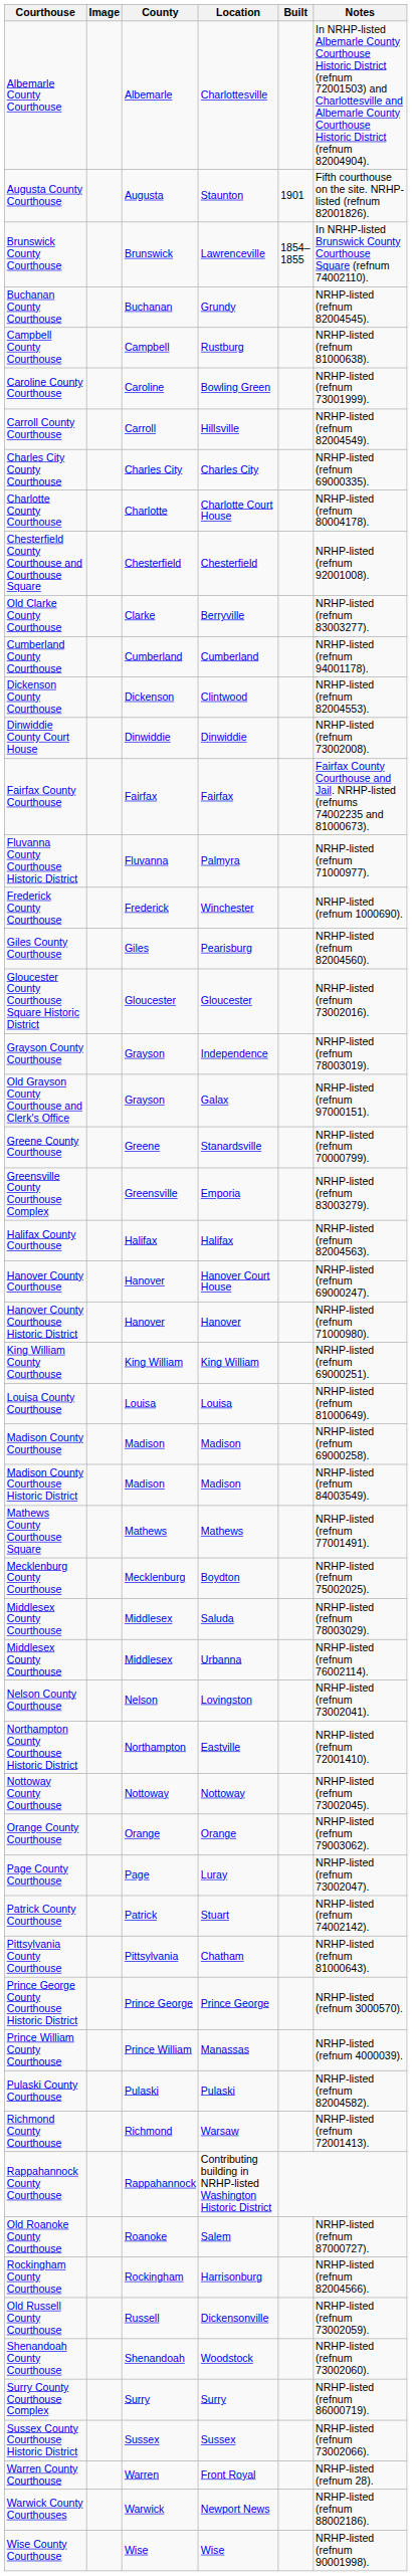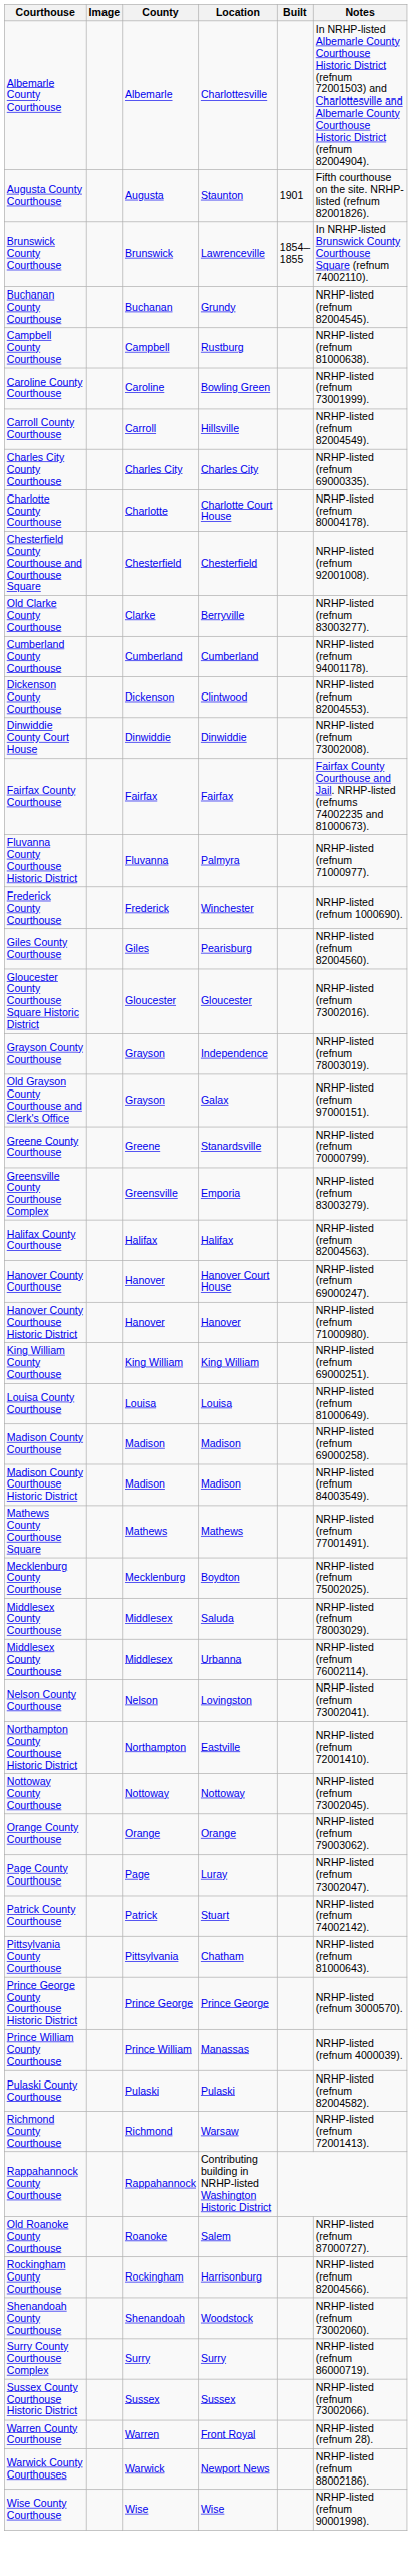- row: Old Russell County Courthouse | Russell | Dickensonville | NRHP-listed (refnum 73002059).
